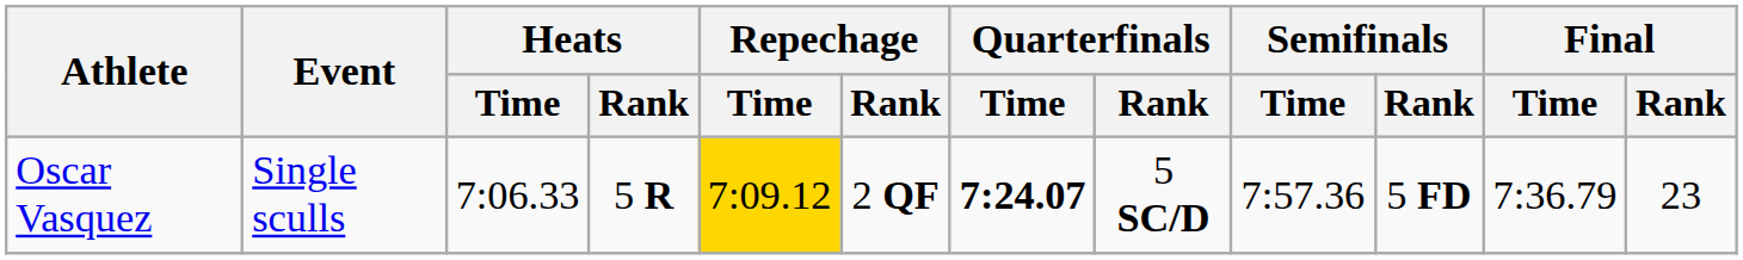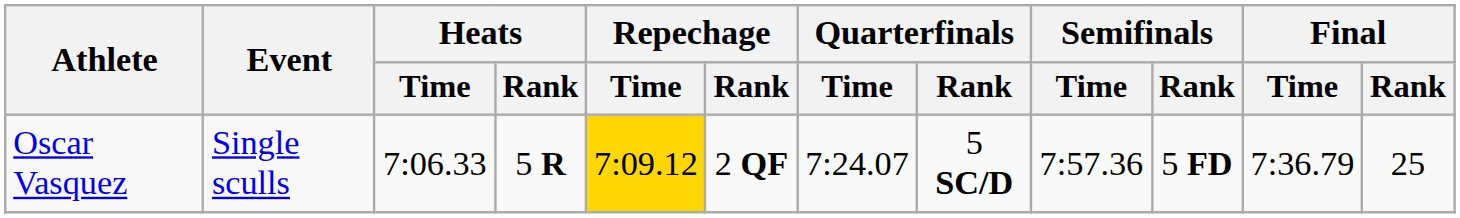Oscar Vasquez | Quarterfinals / Time: bold -> normal
Oscar Vasquez | Final / Rank: 23 -> 25
